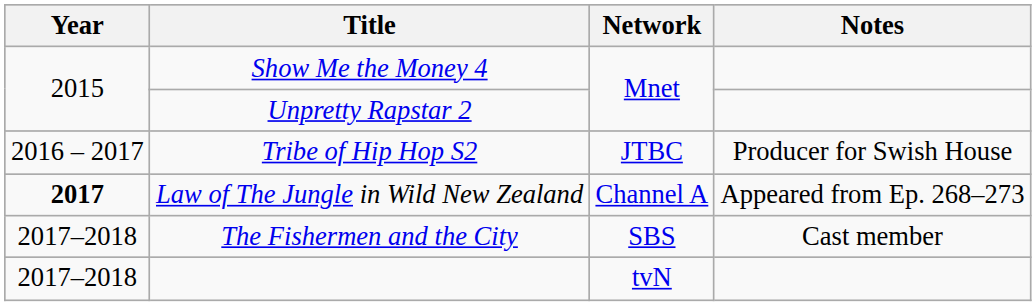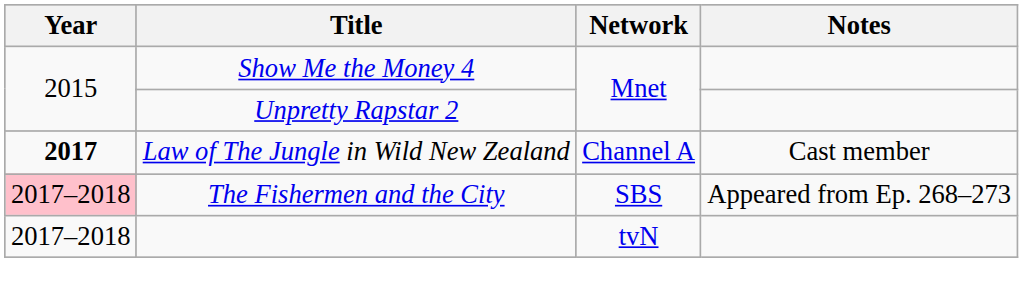- row: 2016 – 2017 | Tribe of Hip Hop S2 | JTBC | Producer for Swish House
Law of The Jungle in Wild New Zealand | Notes: Appeared from Ep. 268–273 -> Cast member
The Fishermen and the City | Year: no background -> pink background
The Fishermen and the City | Notes: Cast member -> Appeared from Ep. 268–273
